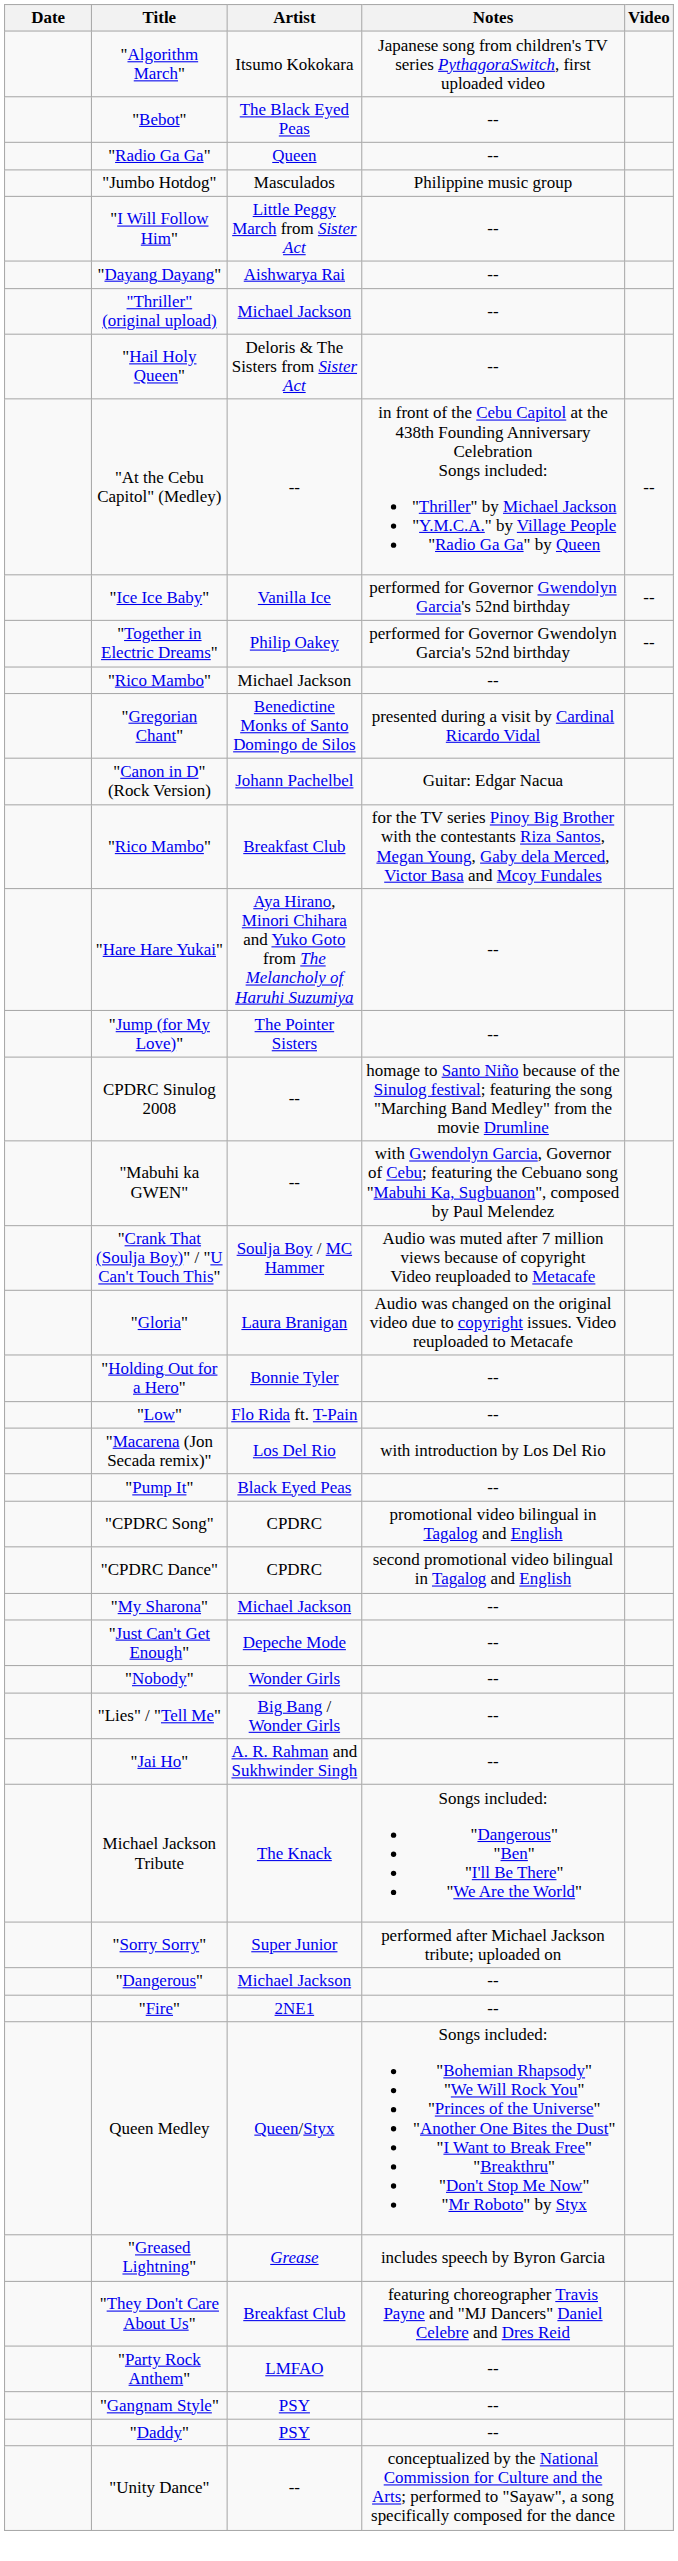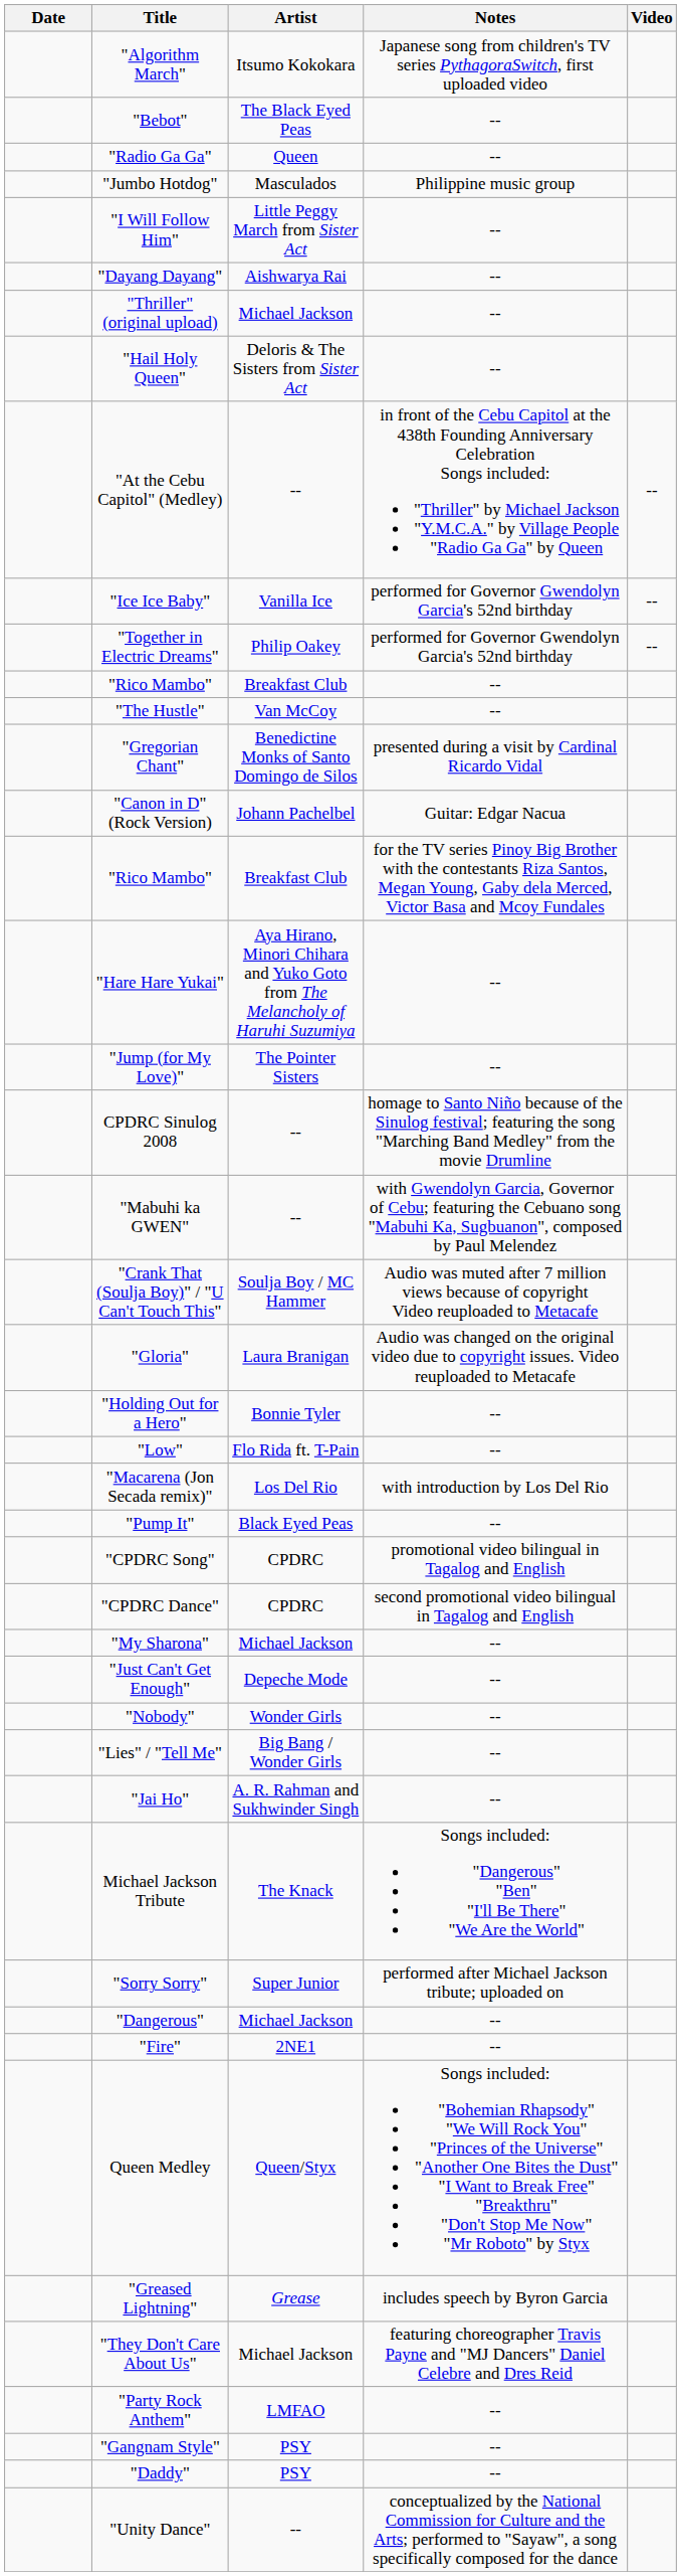"Rico Mambo" / -- | Artist: Michael Jackson -> Breakfast Club
+ row: "The Hustle" | Van McCoy | --
"They Don't Care About Us" | Artist: Breakfast Club -> Michael Jackson
